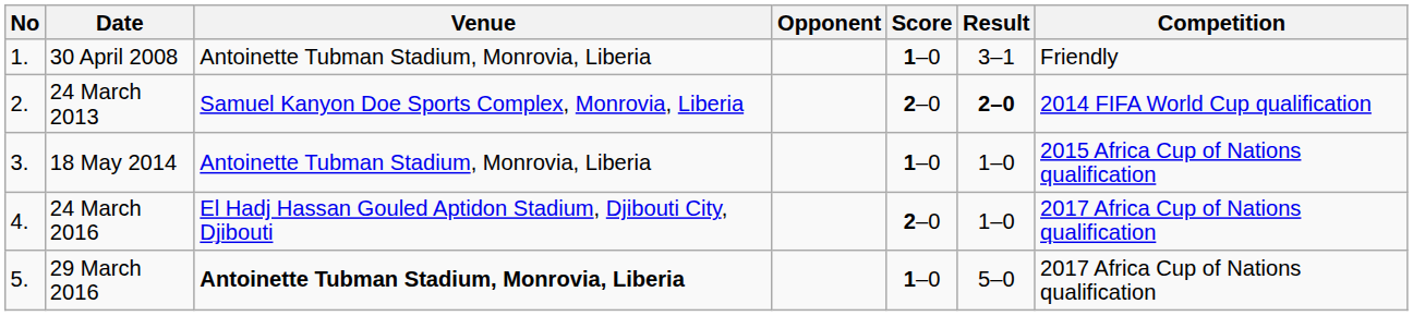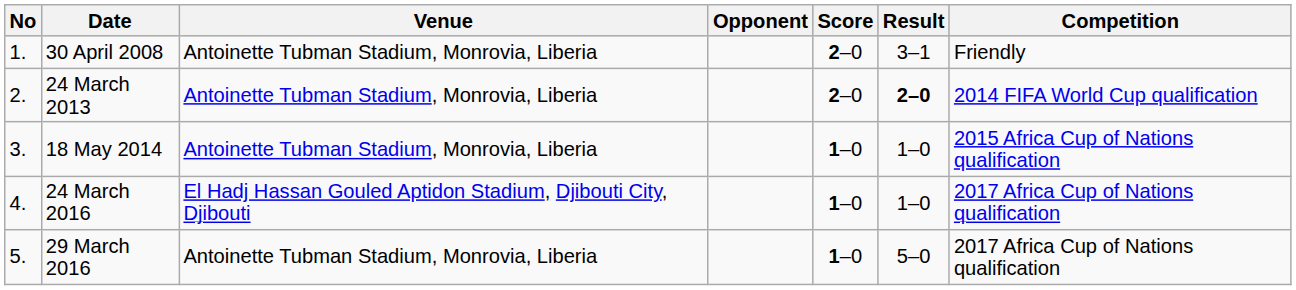30 April 2008 | Score: 1–0 -> 2–0
24 March 2013 | Venue: Samuel Kanyon Doe Sports Complex, Monrovia, Liberia -> Antoinette Tubman Stadium, Monrovia, Liberia
24 March 2016 | Score: 2–0 -> 1–0
29 March 2016 | Venue: bold -> normal
